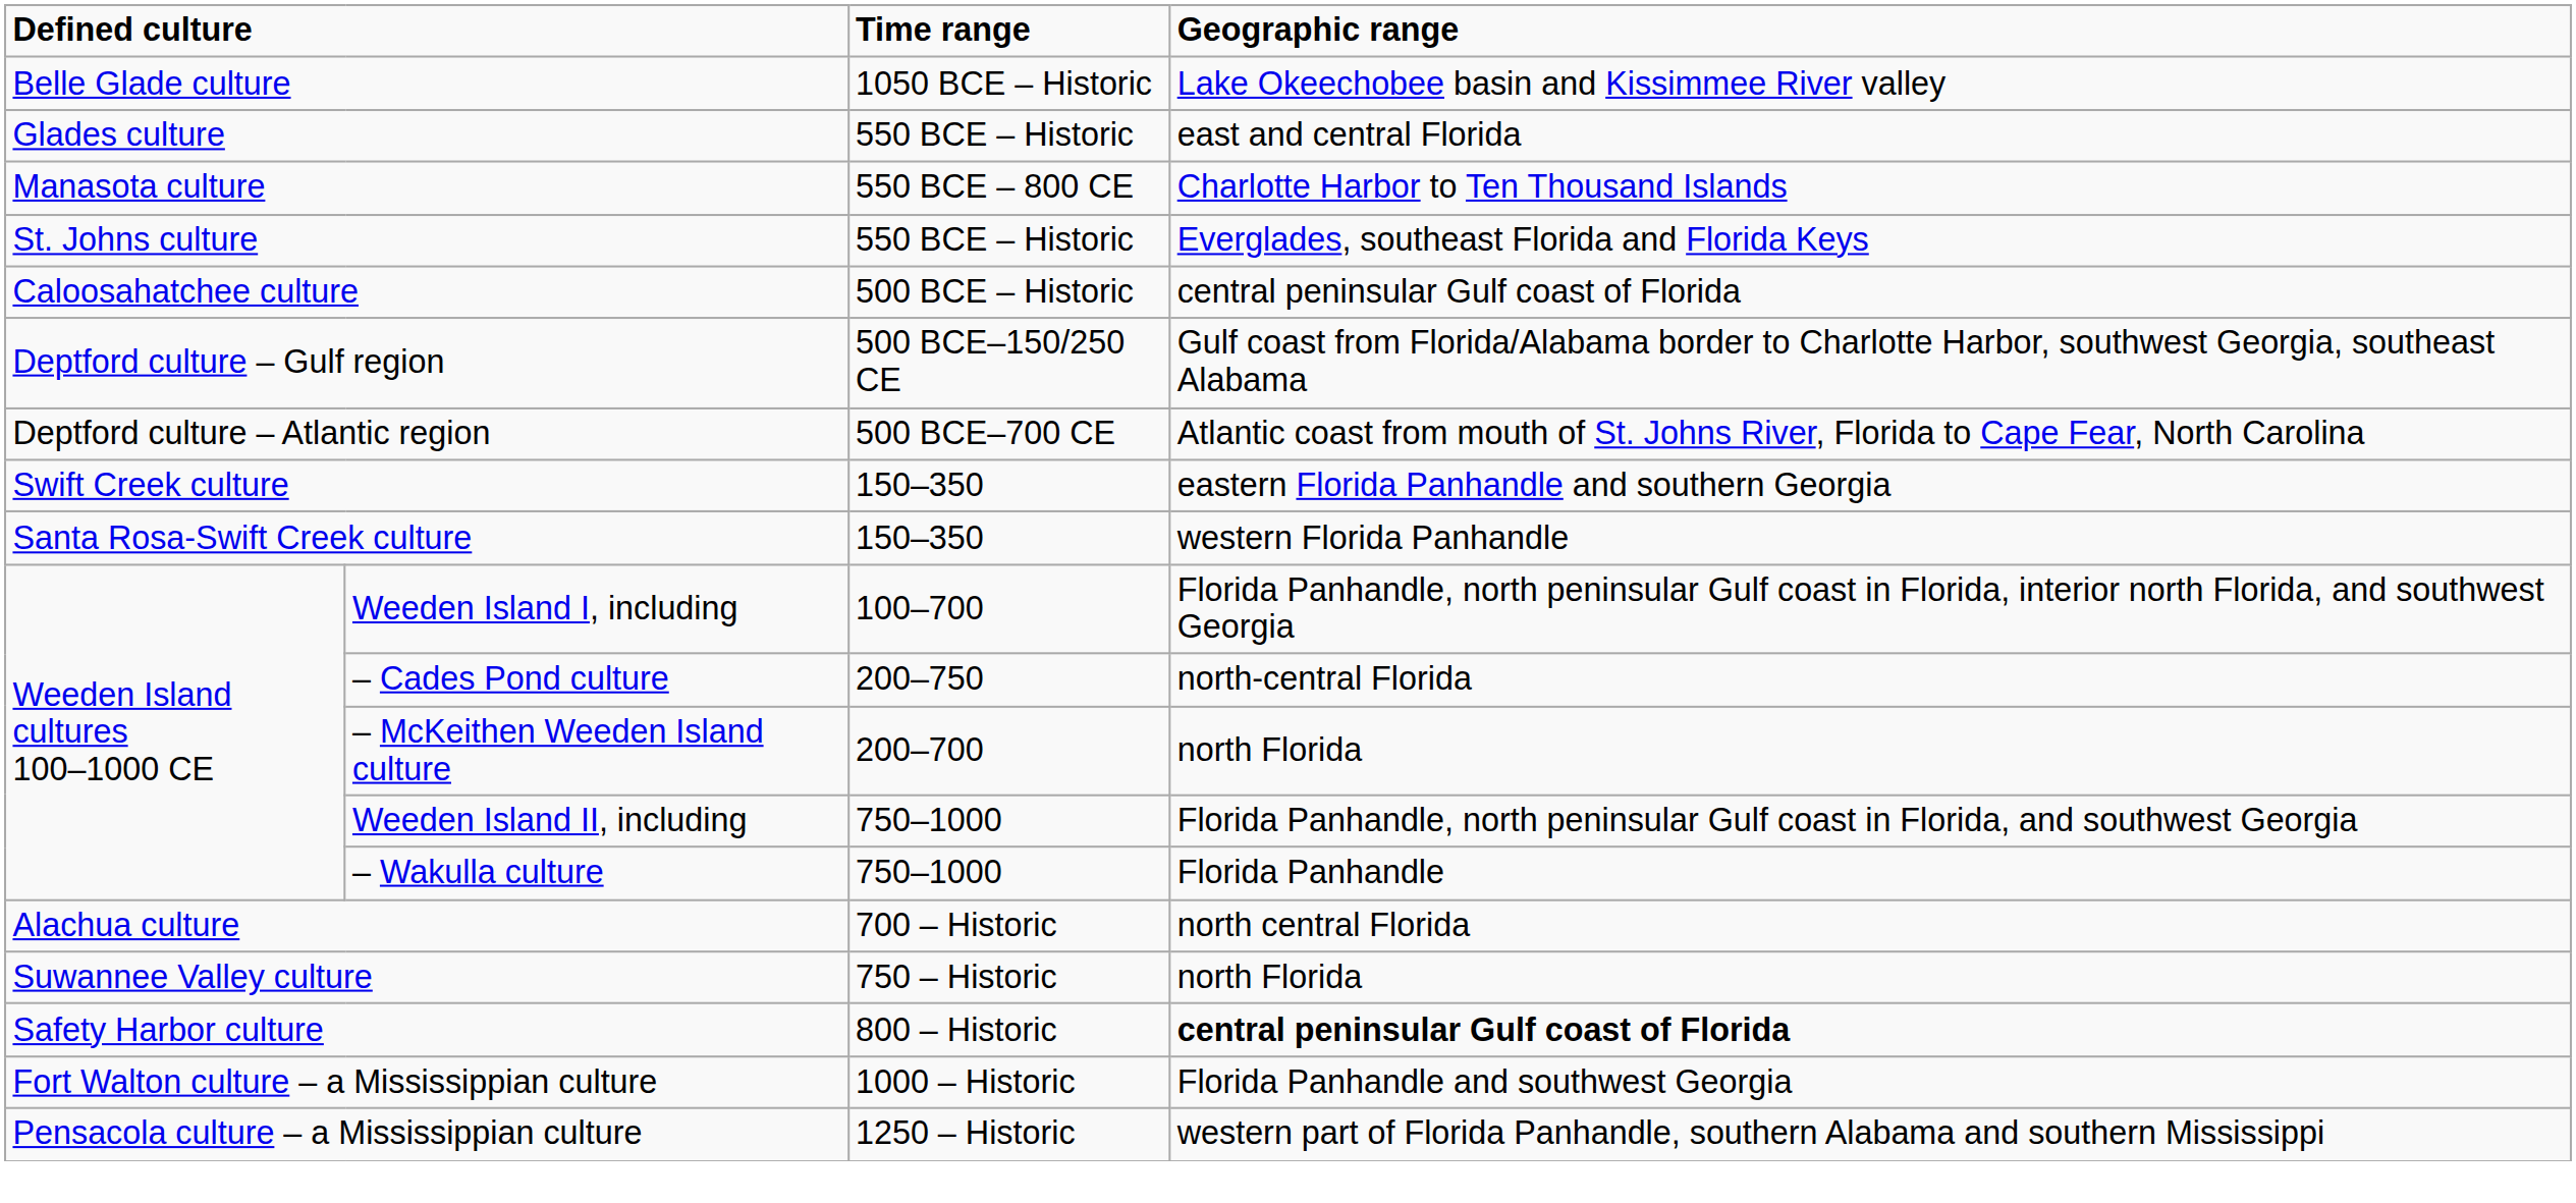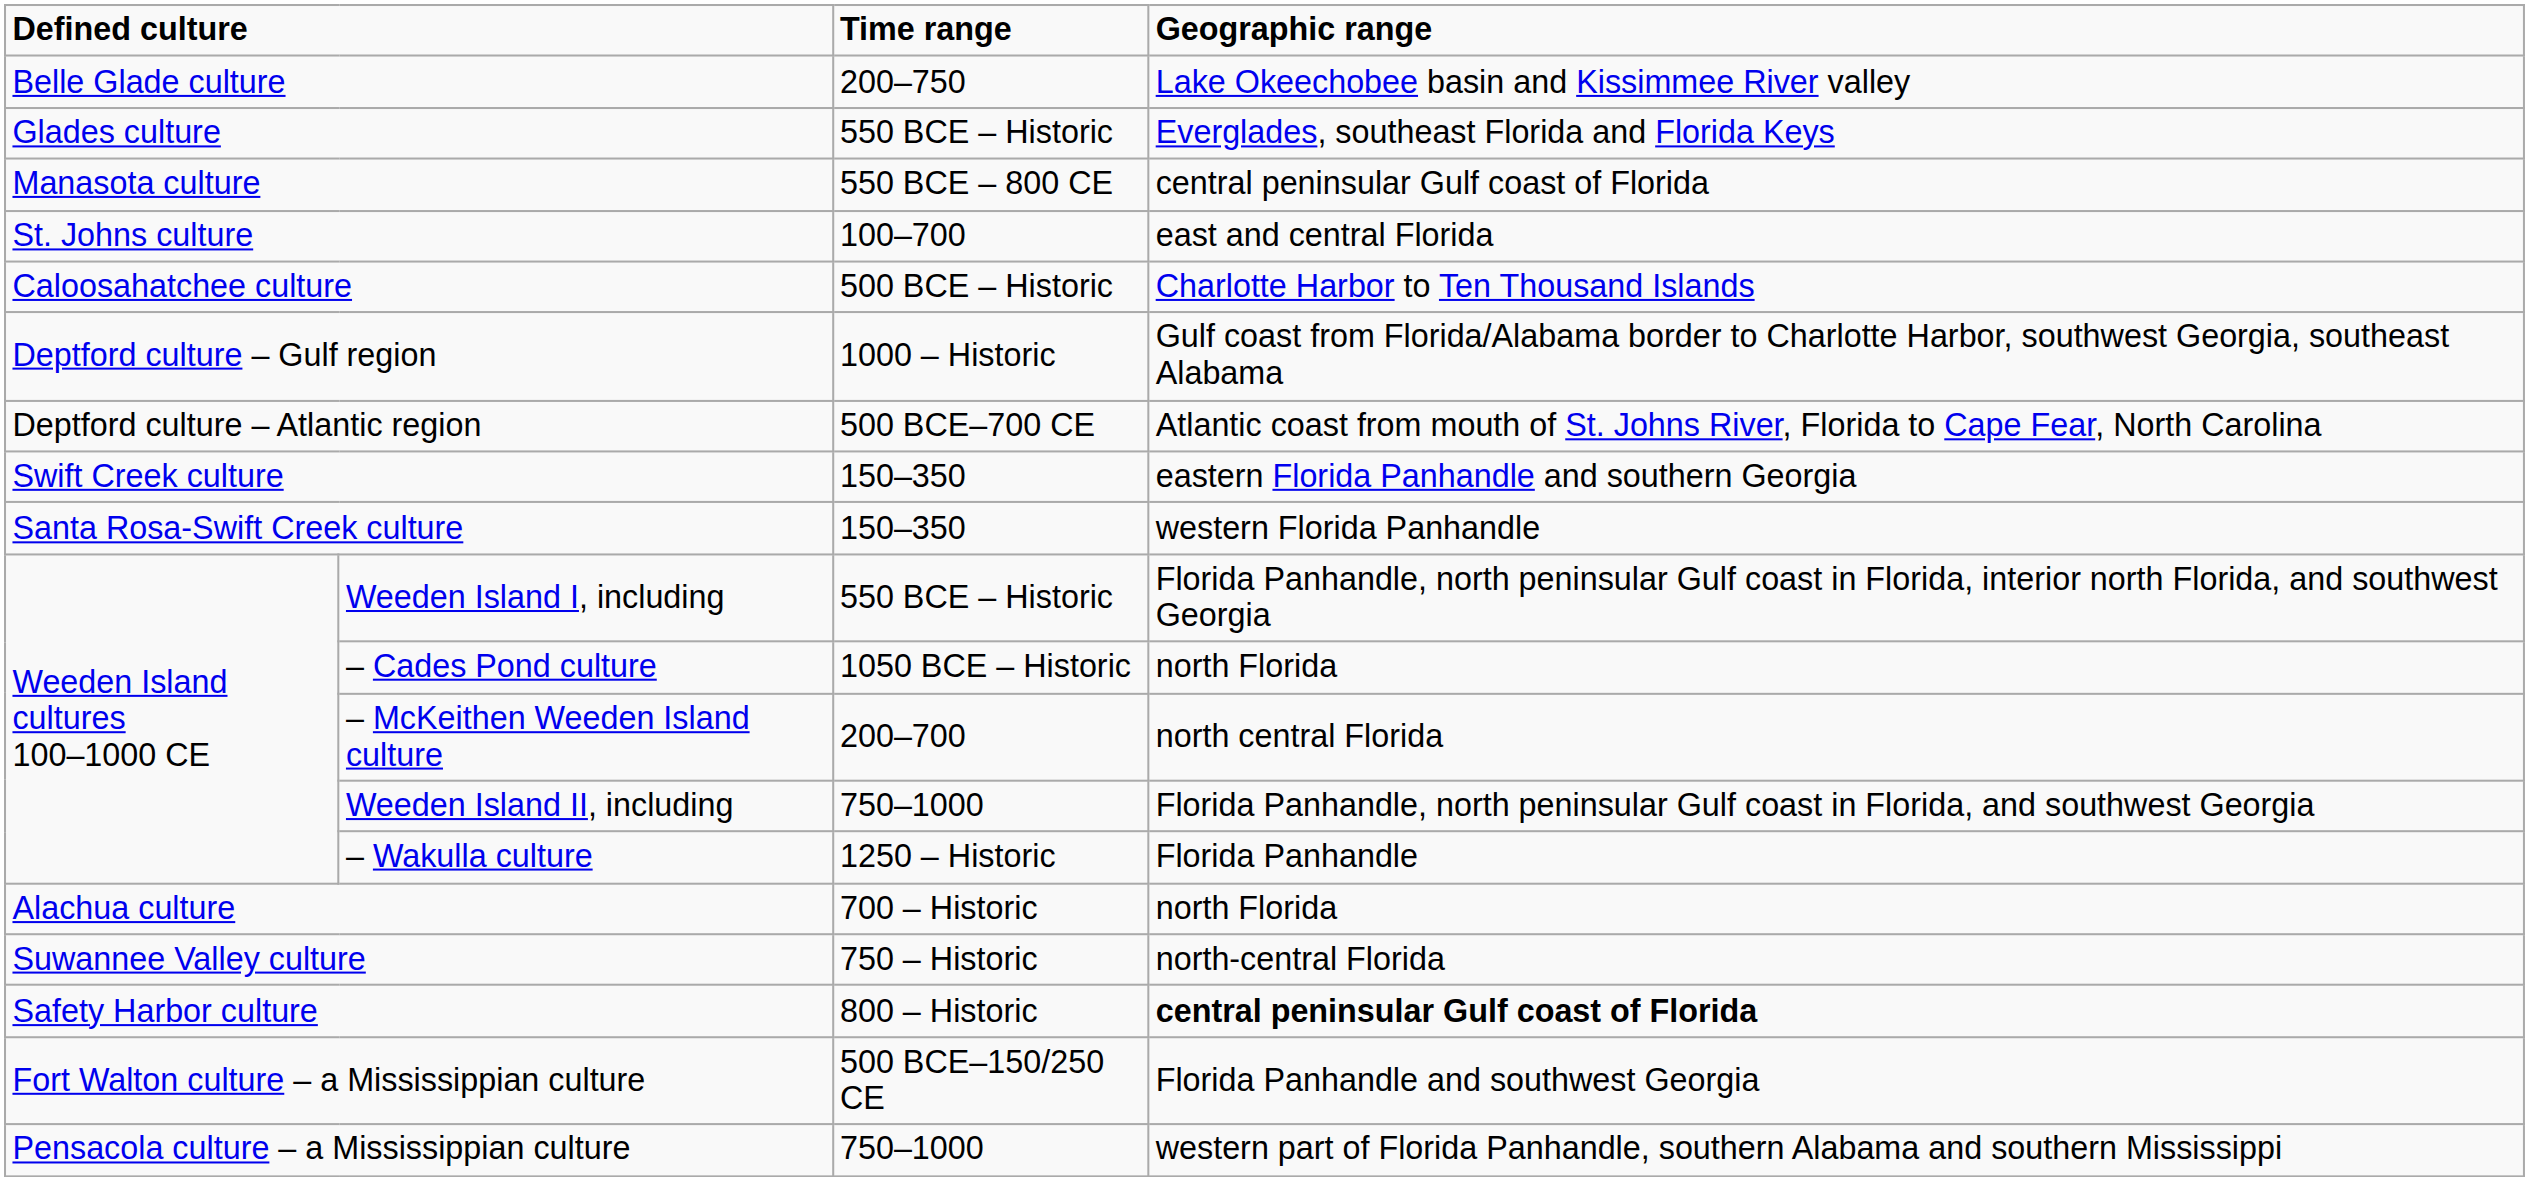Belle Glade culture | Time range: 1050 BCE – Historic -> 200–750
Glades culture | Geographic range: east and central Florida -> Everglades, southeast Florida and Florida Keys
Manasota culture | Geographic range: Charlotte Harbor to Ten Thousand Islands -> central peninsular Gulf coast of Florida
St. Johns culture | Time range: 550 BCE – Historic -> 100–700
St. Johns culture | Geographic range: Everglades, southeast Florida and Florida Keys -> east and central Florida
Caloosahatchee culture | Geographic range: central peninsular Gulf coast of Florida -> Charlotte Harbor to Ten Thousand Islands
Deptford culture – Gulf region | Time range: 500 BCE–150/250 CE -> 1000 – Historic
Weeden Island I, including | Time range: 100–700 -> 550 BCE – Historic
– Cades Pond culture | Time range: 200–750 -> 1050 BCE – Historic
– Cades Pond culture | Geographic range: north-central Florida -> north Florida
– McKeithen Weeden Island culture | Geographic range: north Florida -> north central Florida
– Wakulla culture | Time range: 750–1000 -> 1250 – Historic
Alachua culture | Geographic range: north central Florida -> north Florida
Suwannee Valley culture | Geographic range: north Florida -> north-central Florida
Fort Walton culture – a Mississippian culture | Time range: 1000 – Historic -> 500 BCE–150/250 CE
Pensacola culture – a Mississippian culture | Time range: 1250 – Historic -> 750–1000
